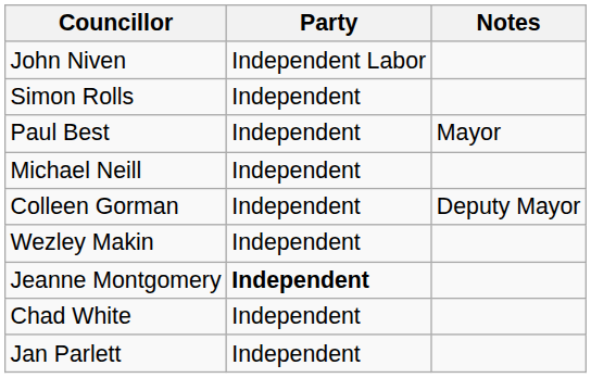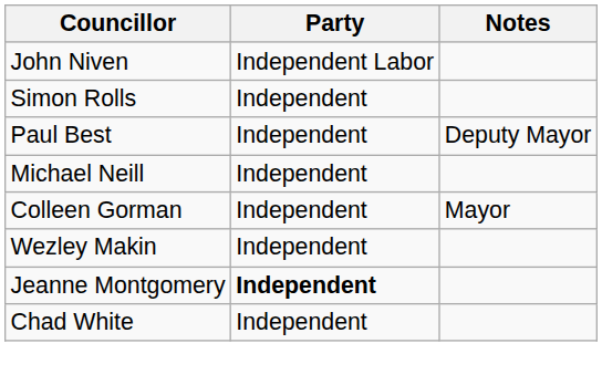Paul Best | Notes: Mayor -> Deputy Mayor
Colleen Gorman | Notes: Deputy Mayor -> Mayor
- row: Jan Parlett | Independent
